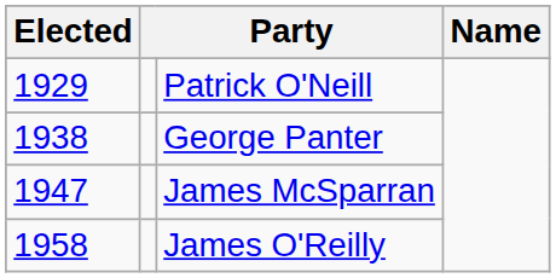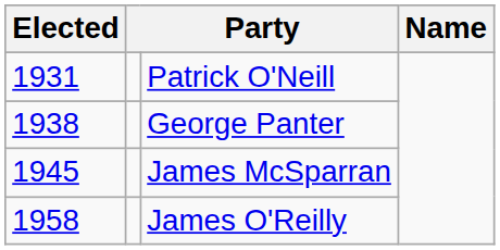Patrick O'Neill | Elected: 1929 -> 1931
James McSparran | Elected: 1947 -> 1945
